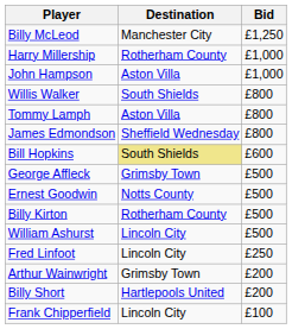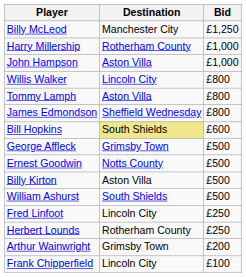Willis Walker | Destination: South Shields -> Lincoln City
Billy Kirton | Destination: Rotherham County -> Aston Villa
William Ashurst | Destination: Lincoln City -> South Shields
+ row: Herbert Lounds | Rotherham County | £250
- row: Billy Short | Hartlepools United | £200
